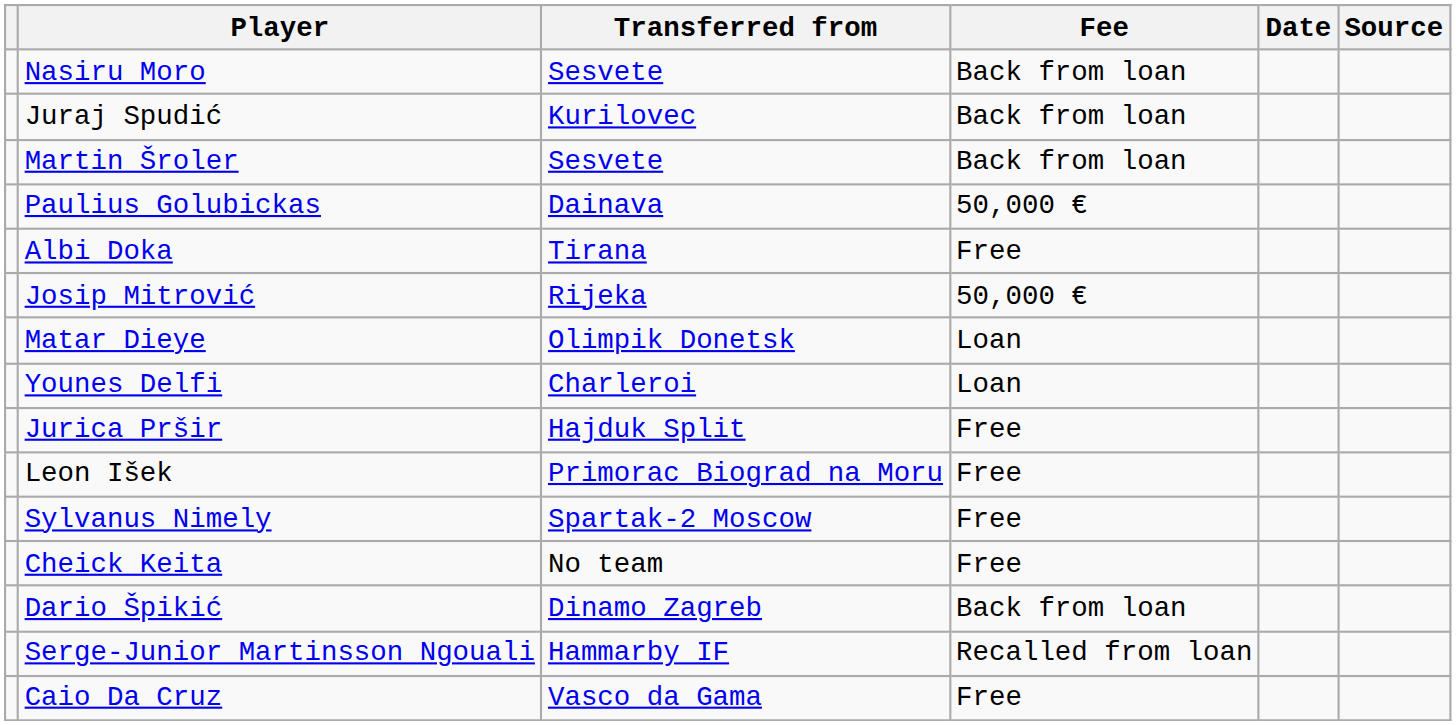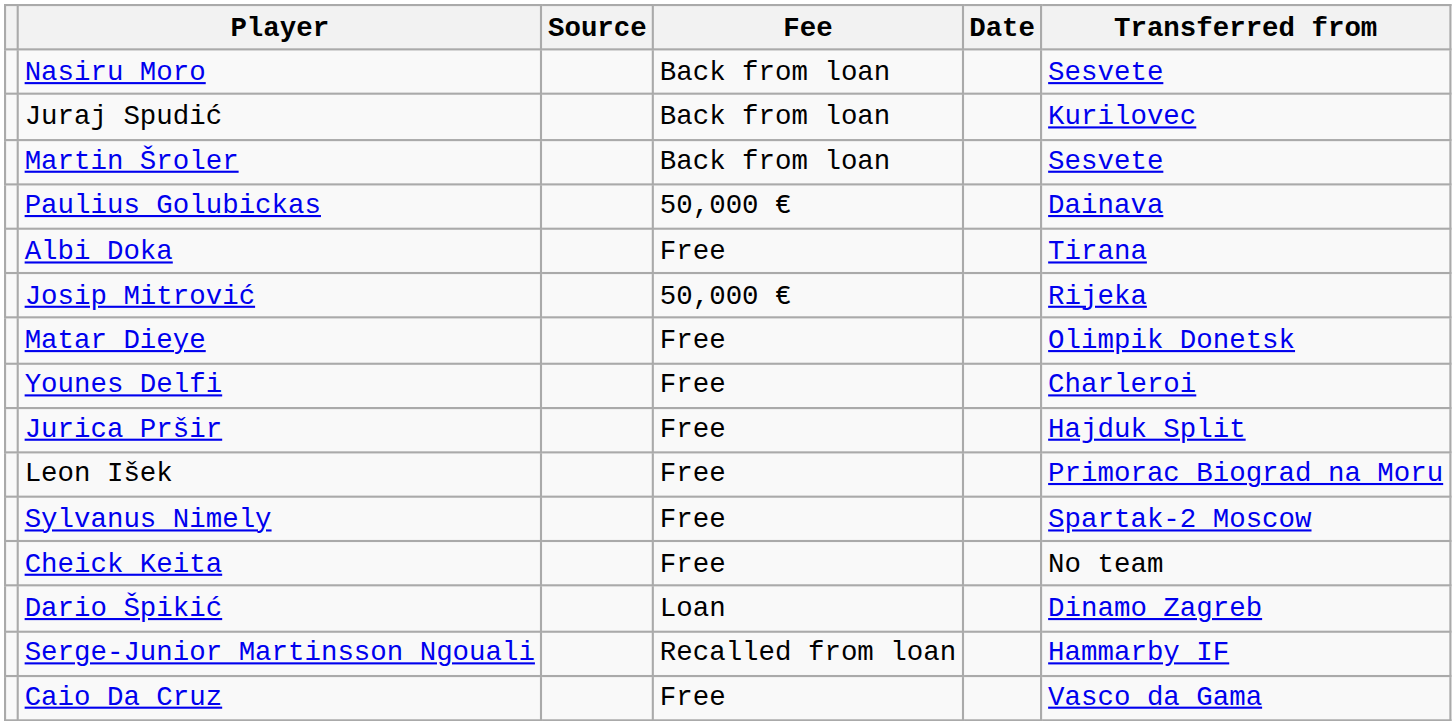columns swapped: Transferred from <-> Source
Matar Dieye | Fee: Loan -> Free
Younes Delfi | Fee: Loan -> Free
Dario Špikić | Fee: Back from loan -> Loan
